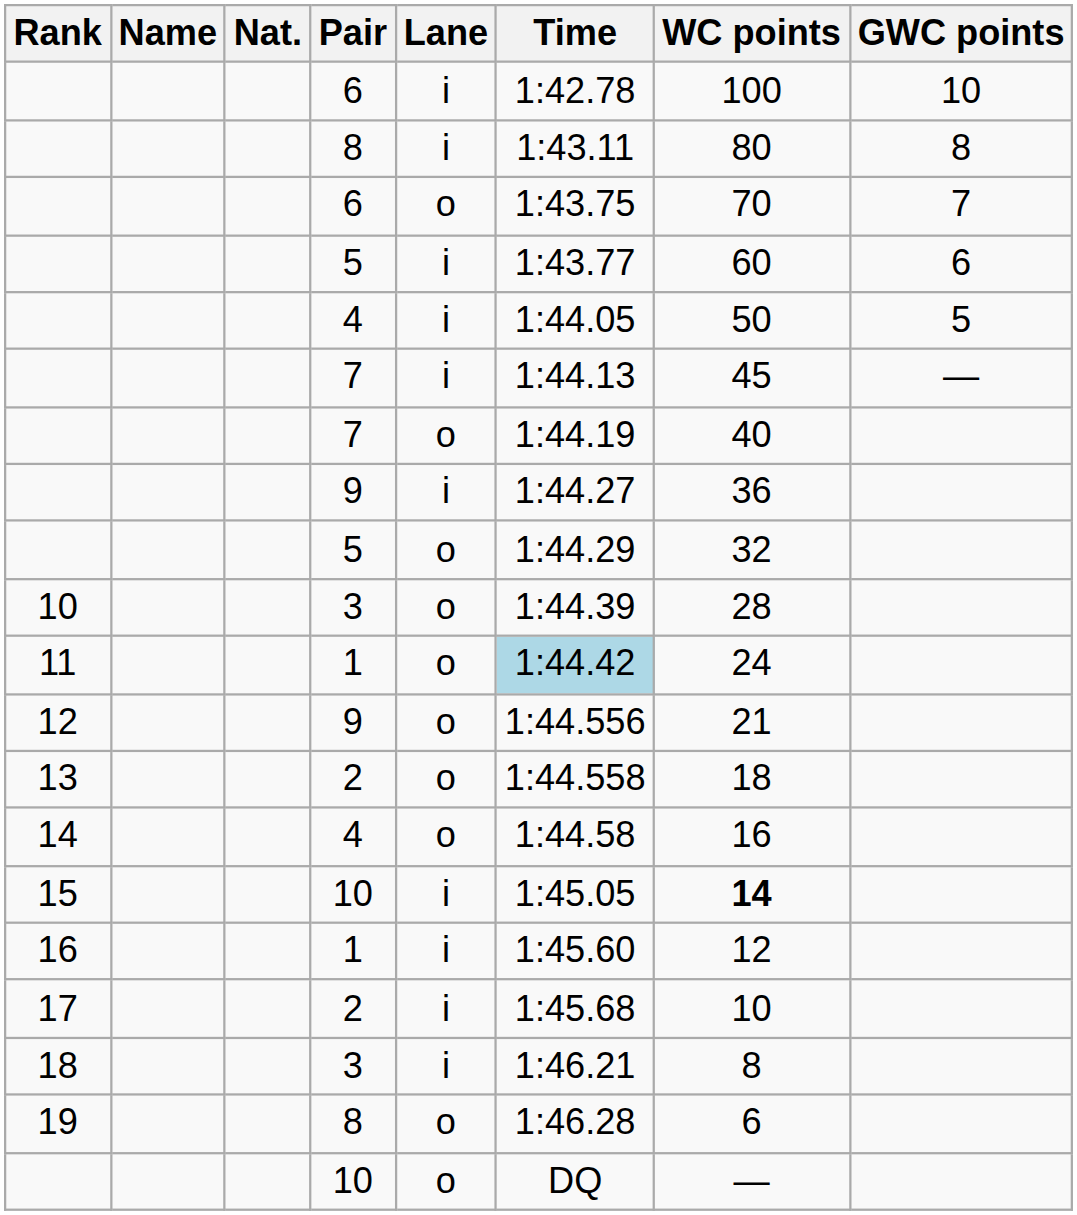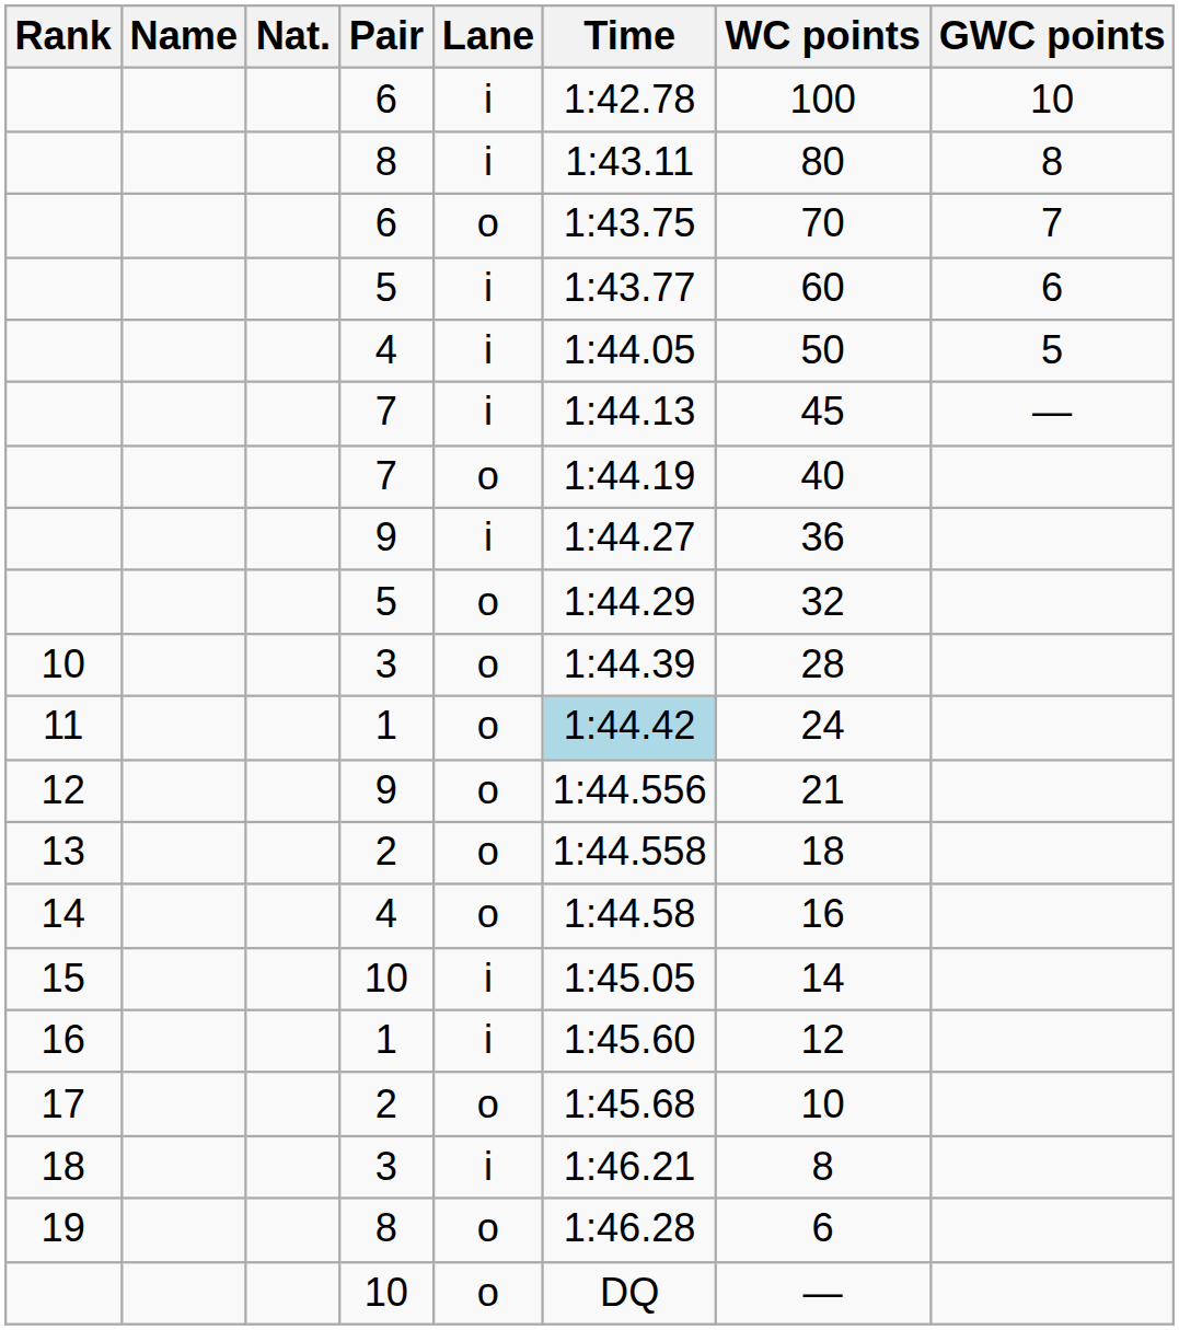15 | WC points: bold -> normal
17 | Lane: i -> o
